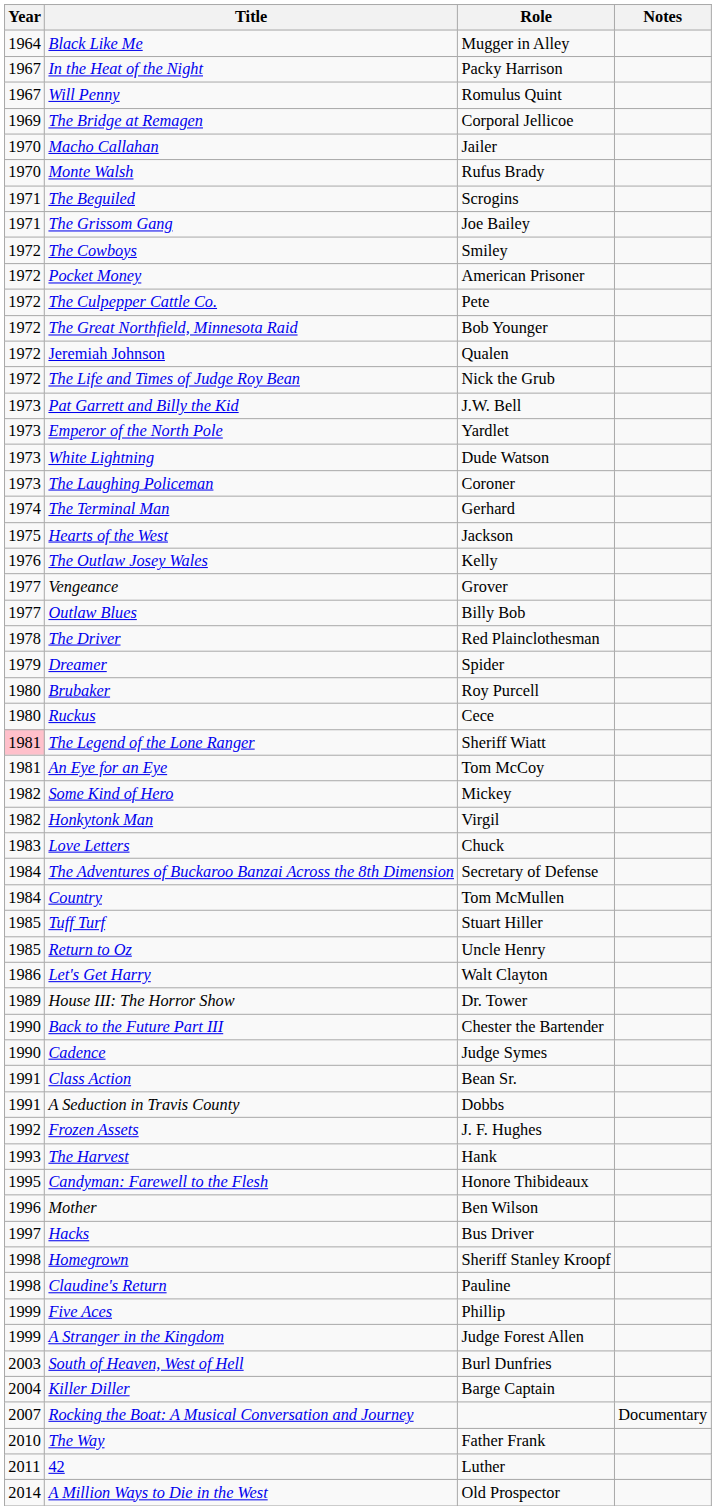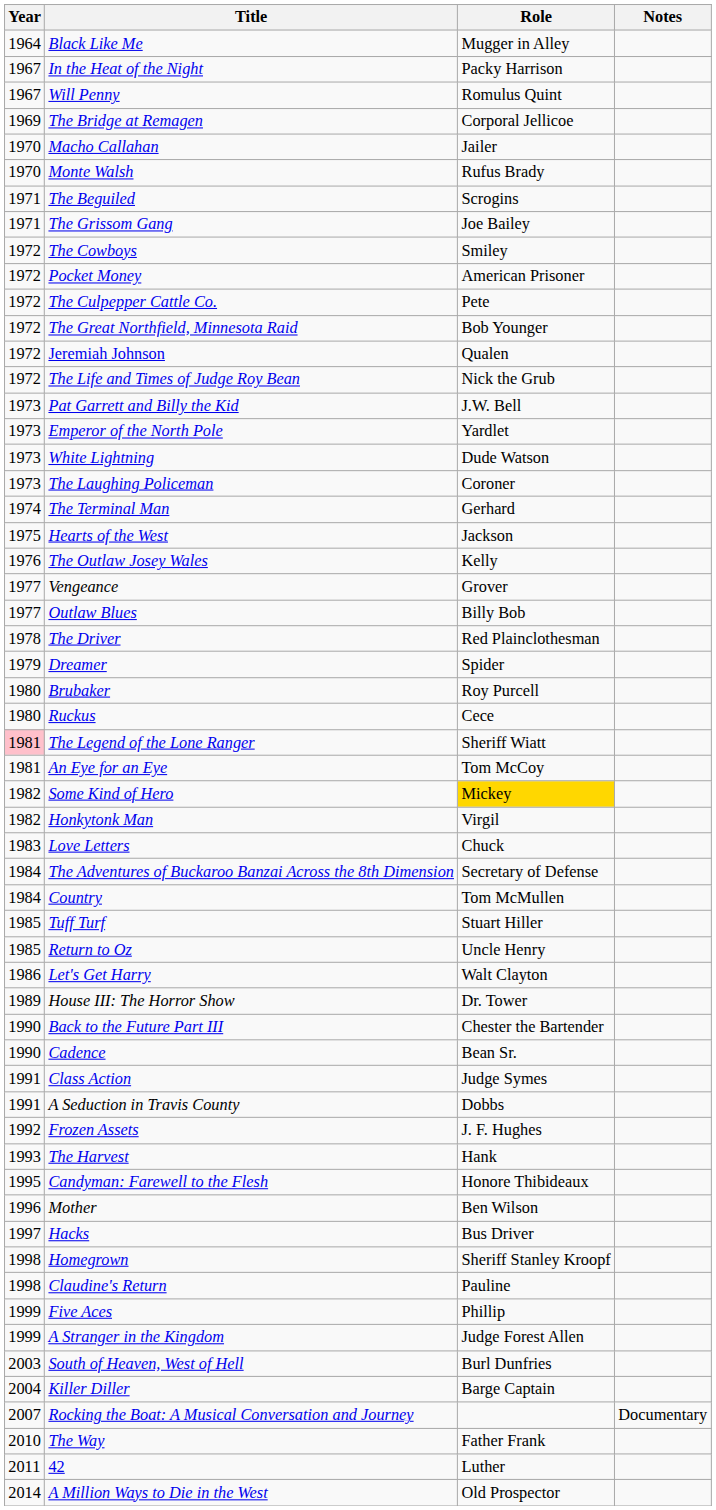Some Kind of Hero | Role: no background -> gold background
Cadence | Role: Judge Symes -> Bean Sr.
Class Action | Role: Bean Sr. -> Judge Symes
